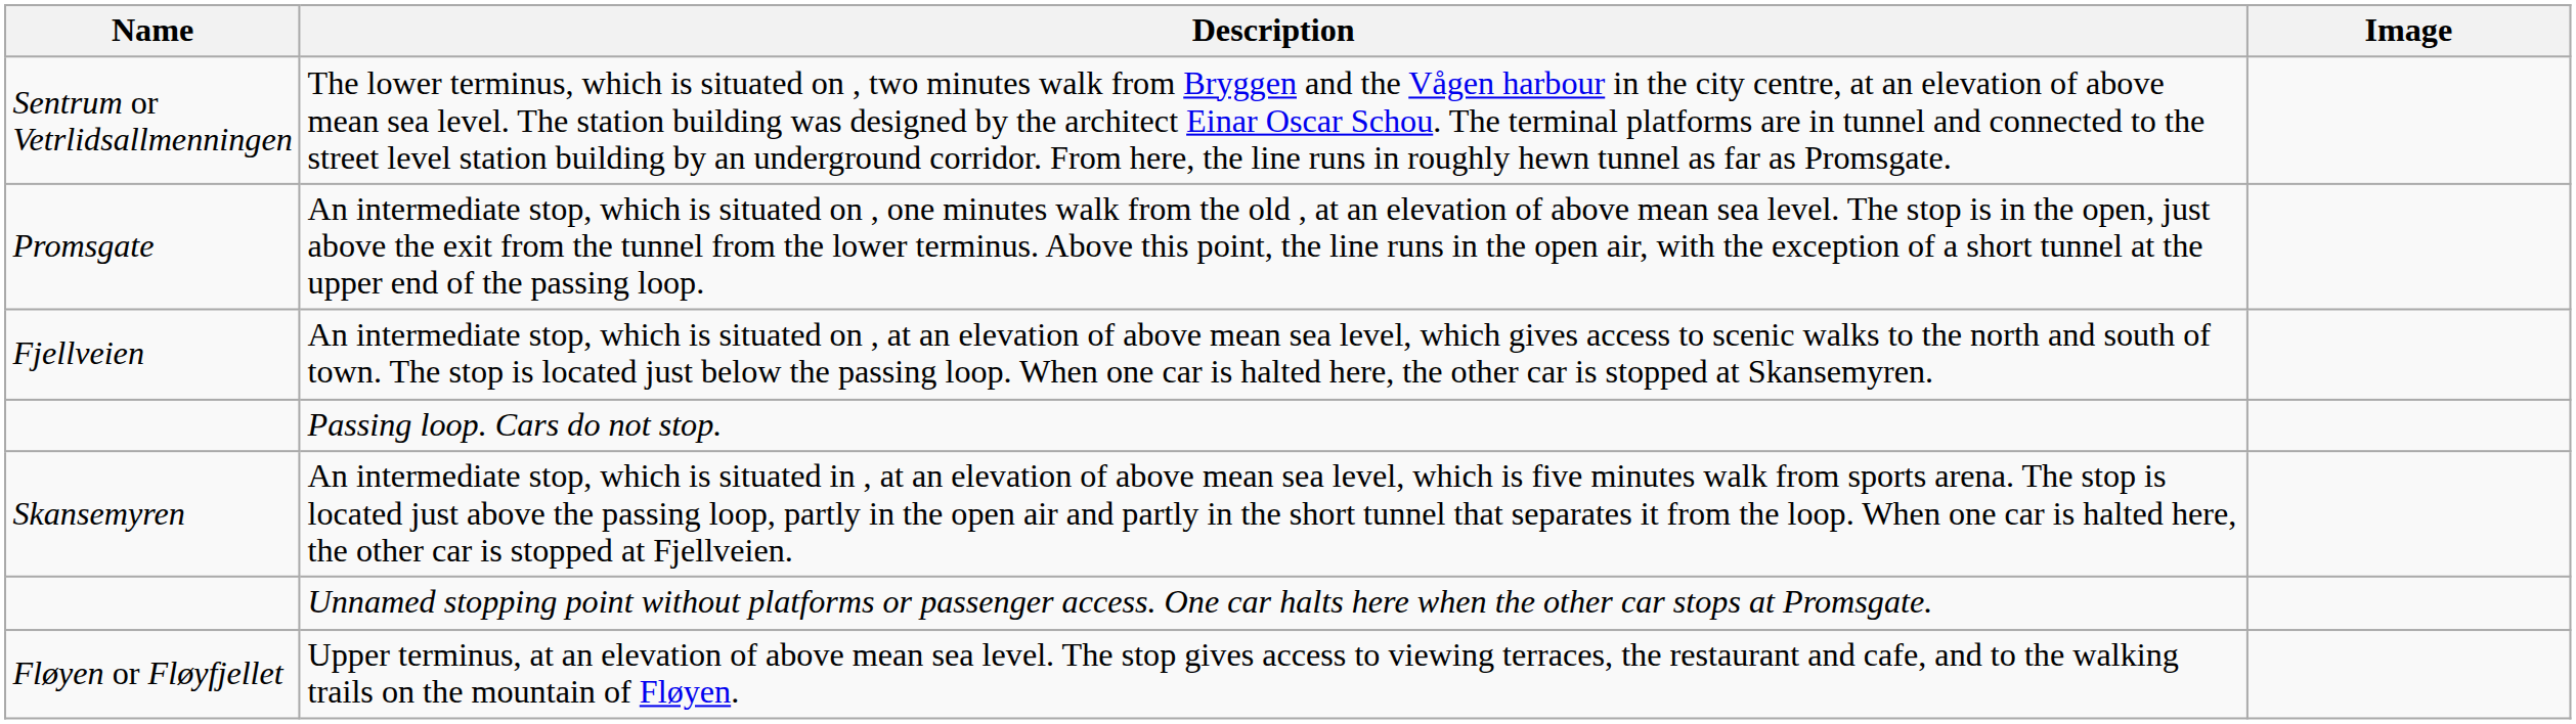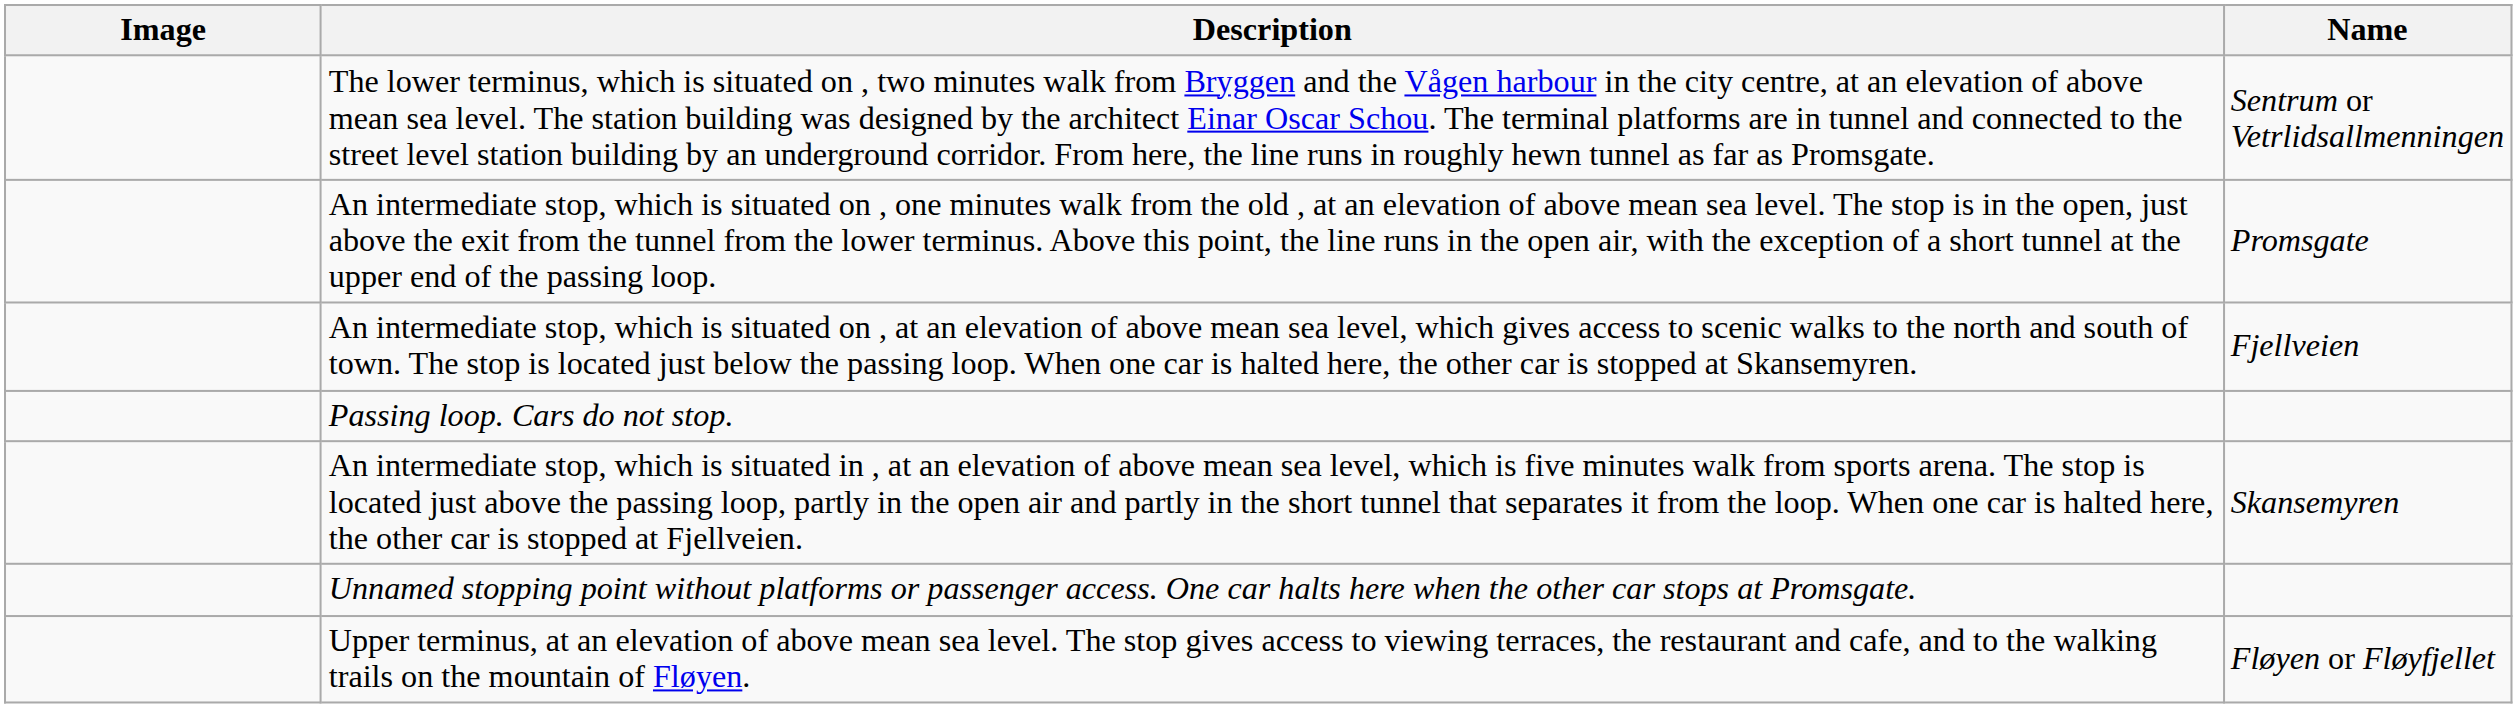columns swapped: Name <-> Image
